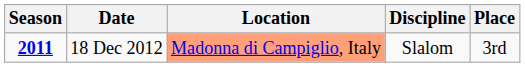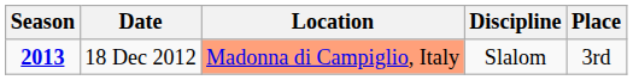18 Dec 2012 | Season: 2011 -> 2013
